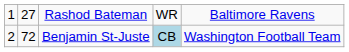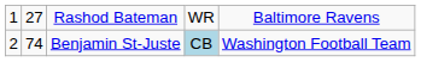Benjamin St-Juste | column 2: 72 -> 74
